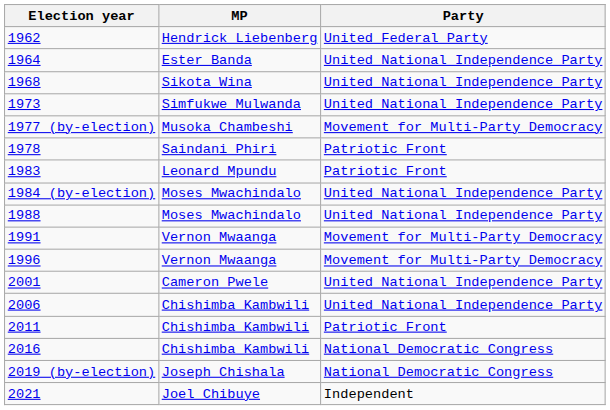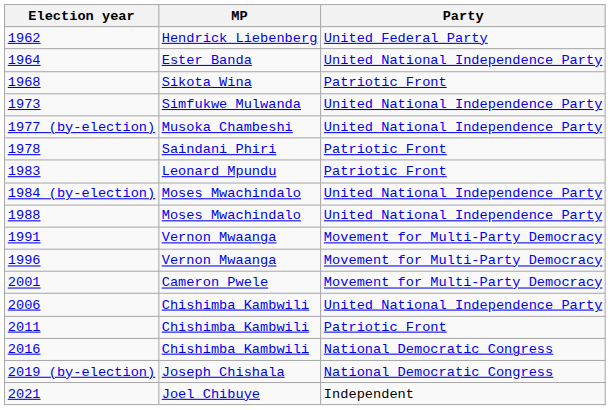1968 | Party: United National Independence Party -> Patriotic Front
1977 (by-election) | Party: Movement for Multi-Party Democracy -> United National Independence Party
2001 | Party: United National Independence Party -> Movement for Multi-Party Democracy
